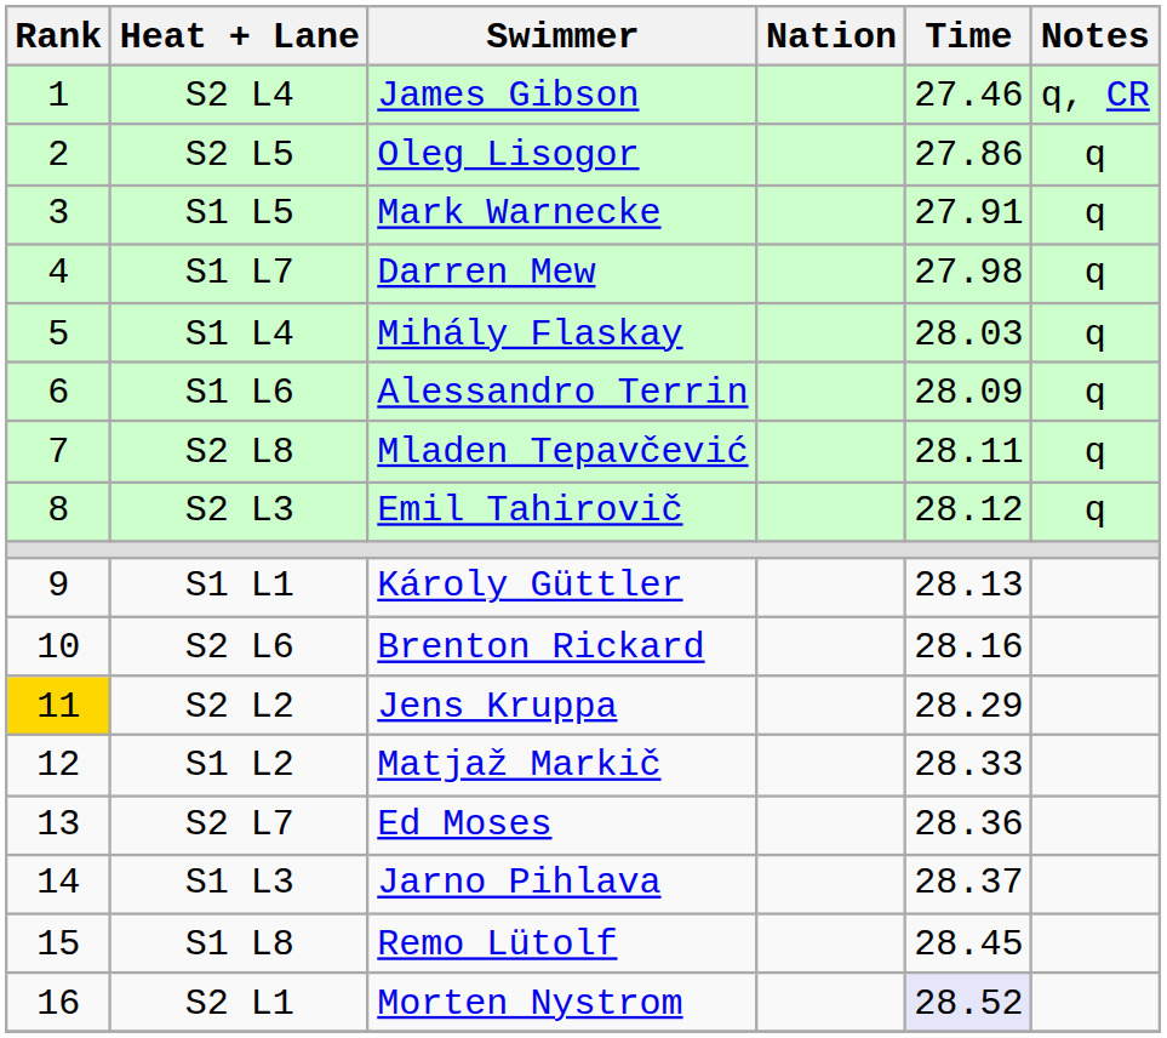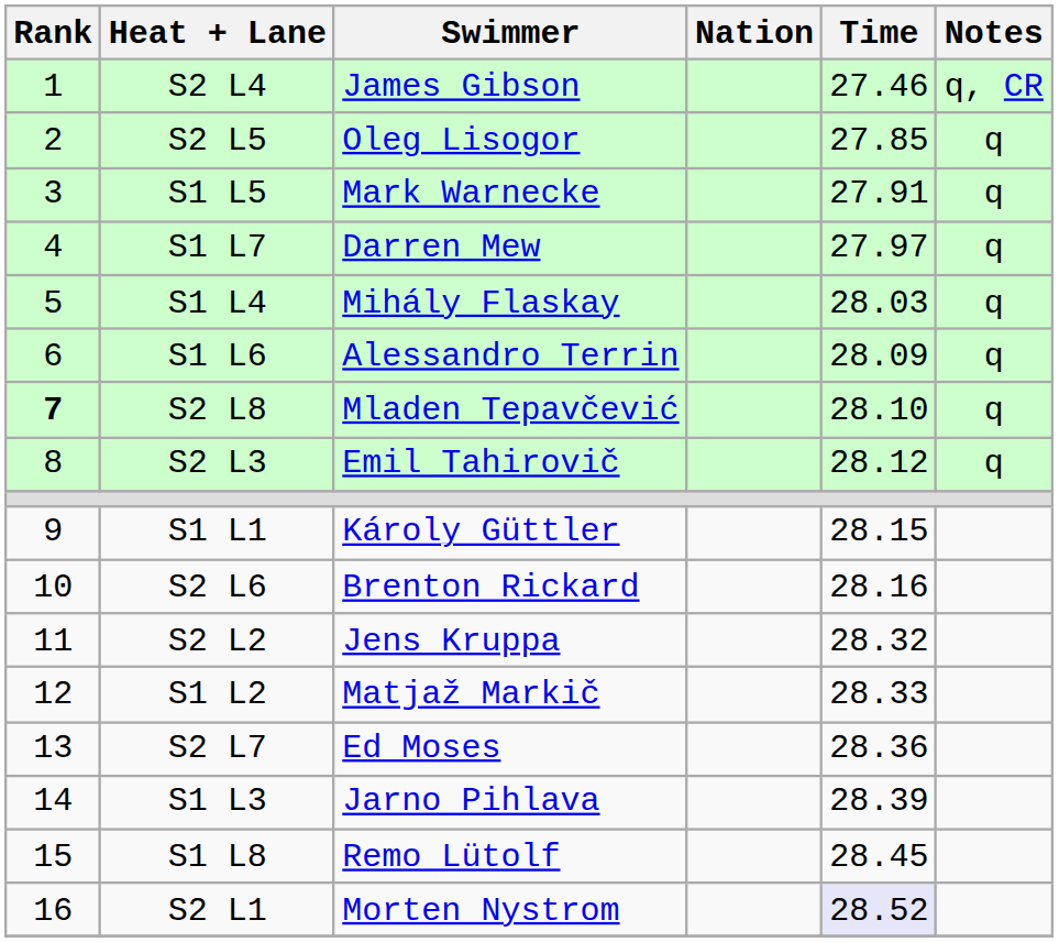S2 L5 | Time: 27.86 -> 27.85
S1 L7 | Time: 27.98 -> 27.97
S2 L8 | Rank: normal -> bold
S2 L8 | Time: 28.11 -> 28.10
S1 L1 | Time: 28.13 -> 28.15
S2 L2 | Rank: gold background -> no background
S2 L2 | Time: 28.29 -> 28.32
S1 L3 | Time: 28.37 -> 28.39
